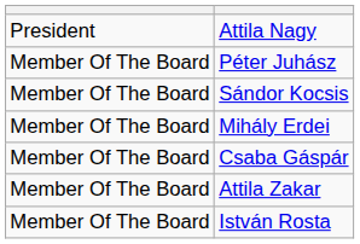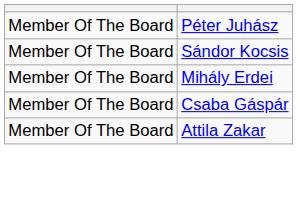- row: President | Attila Nagy
- row: Member Of The Board | István Rosta
